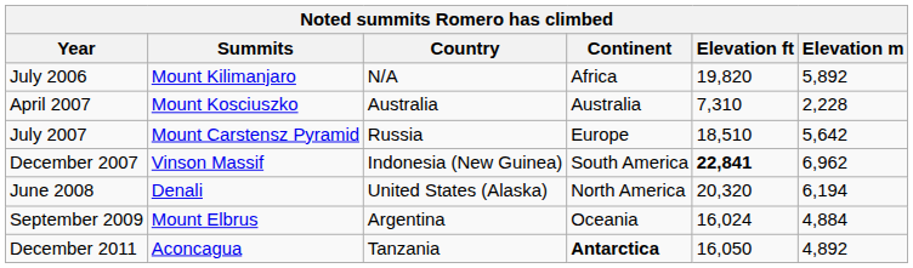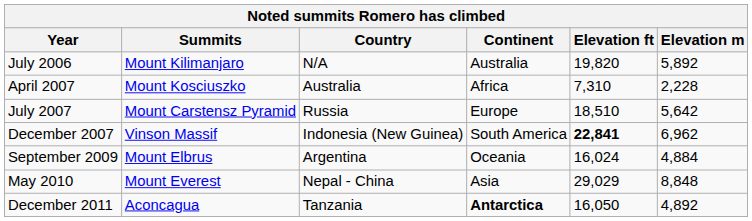July 2006 | Continent: Africa -> Australia
April 2007 | Continent: Australia -> Africa
- row: June 2008 | Denali | United States (Alaska) | North America | 20,320 | 6,194
+ row: May 2010 | Mount Everest | Nepal - China | Asia | 29,029 | 8,848
